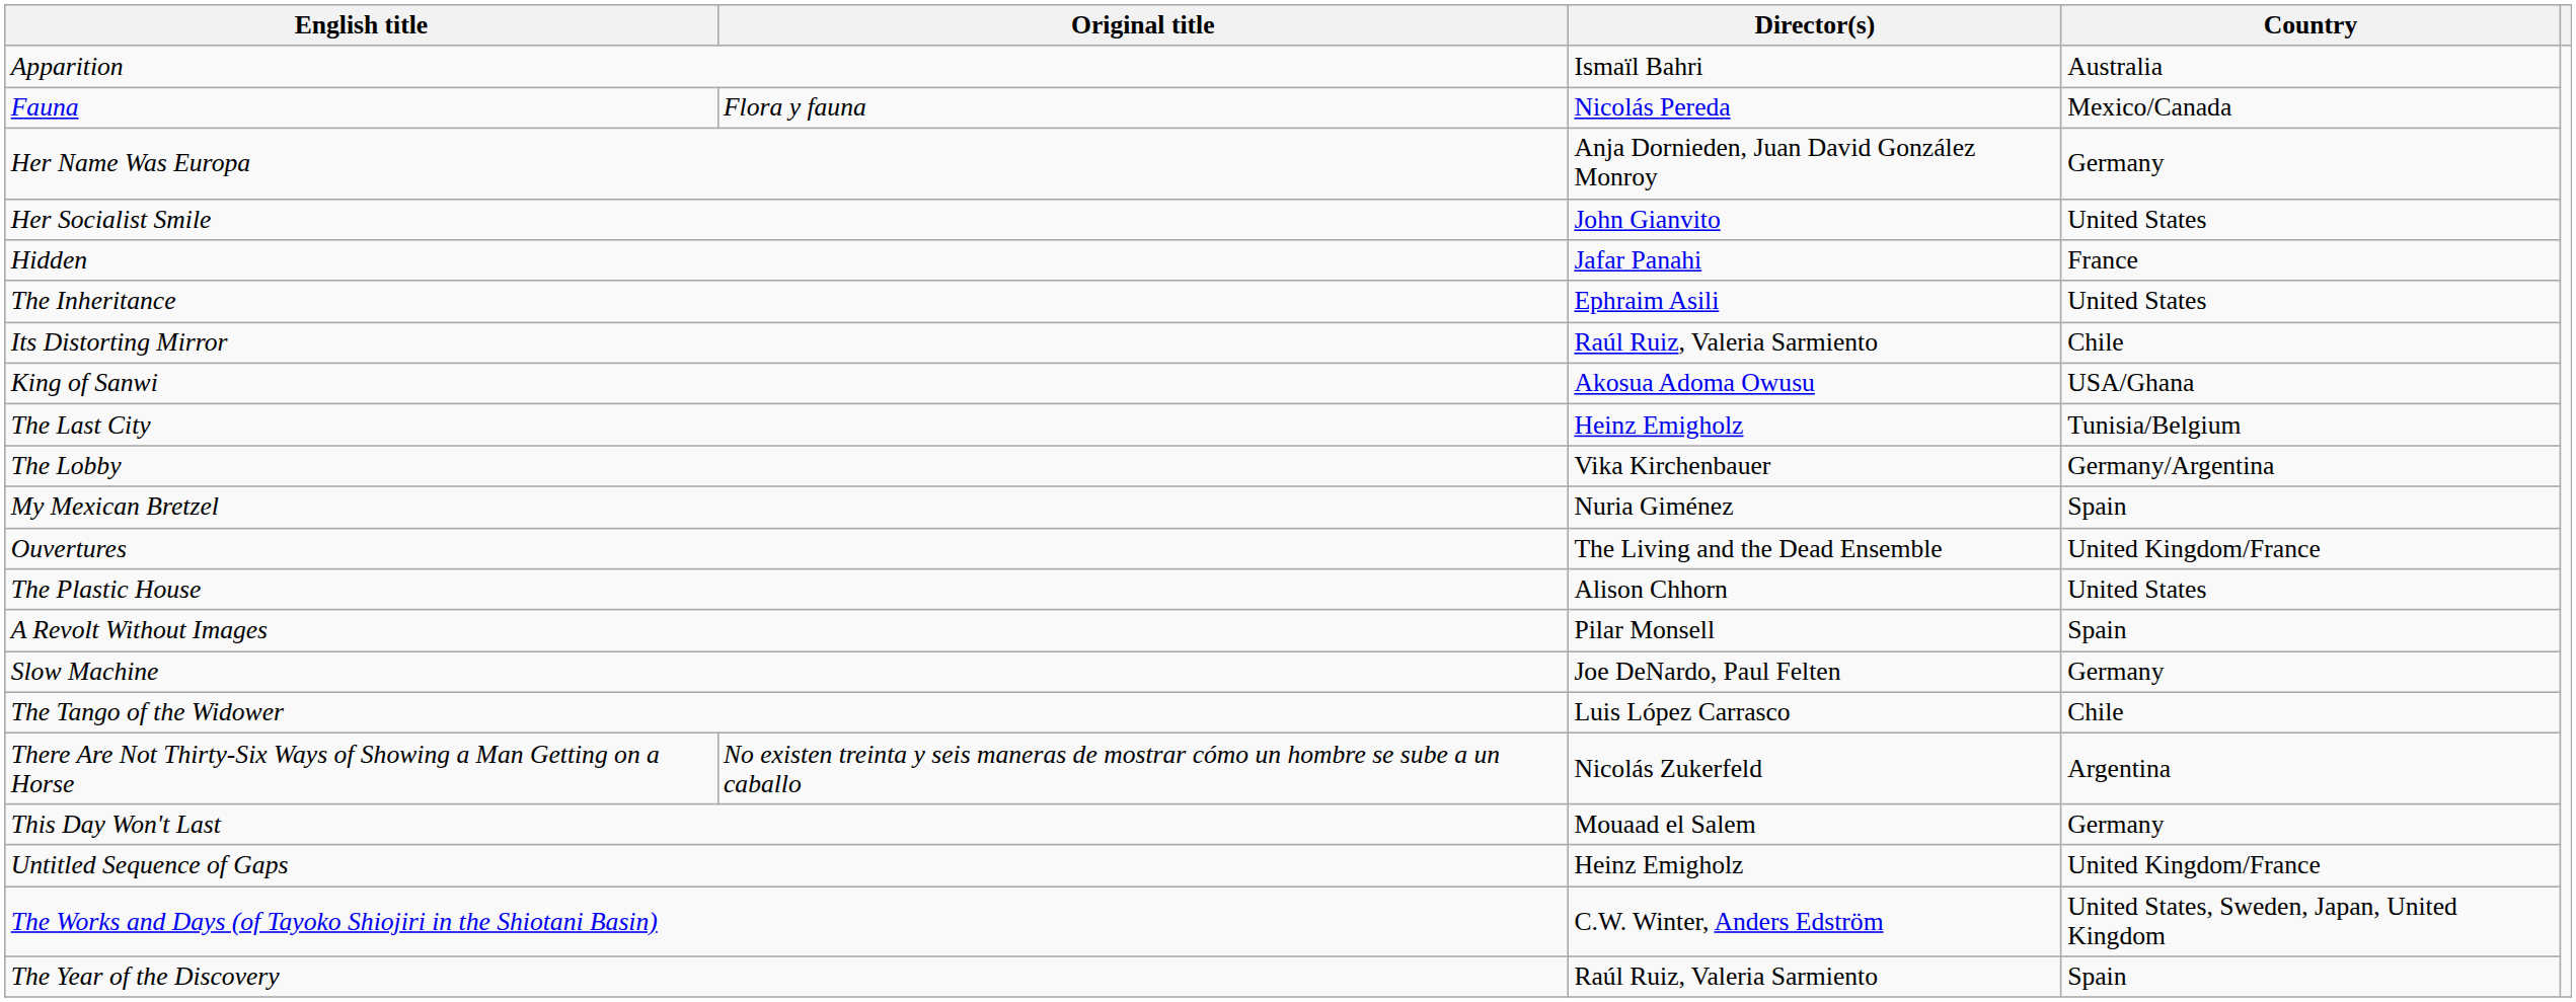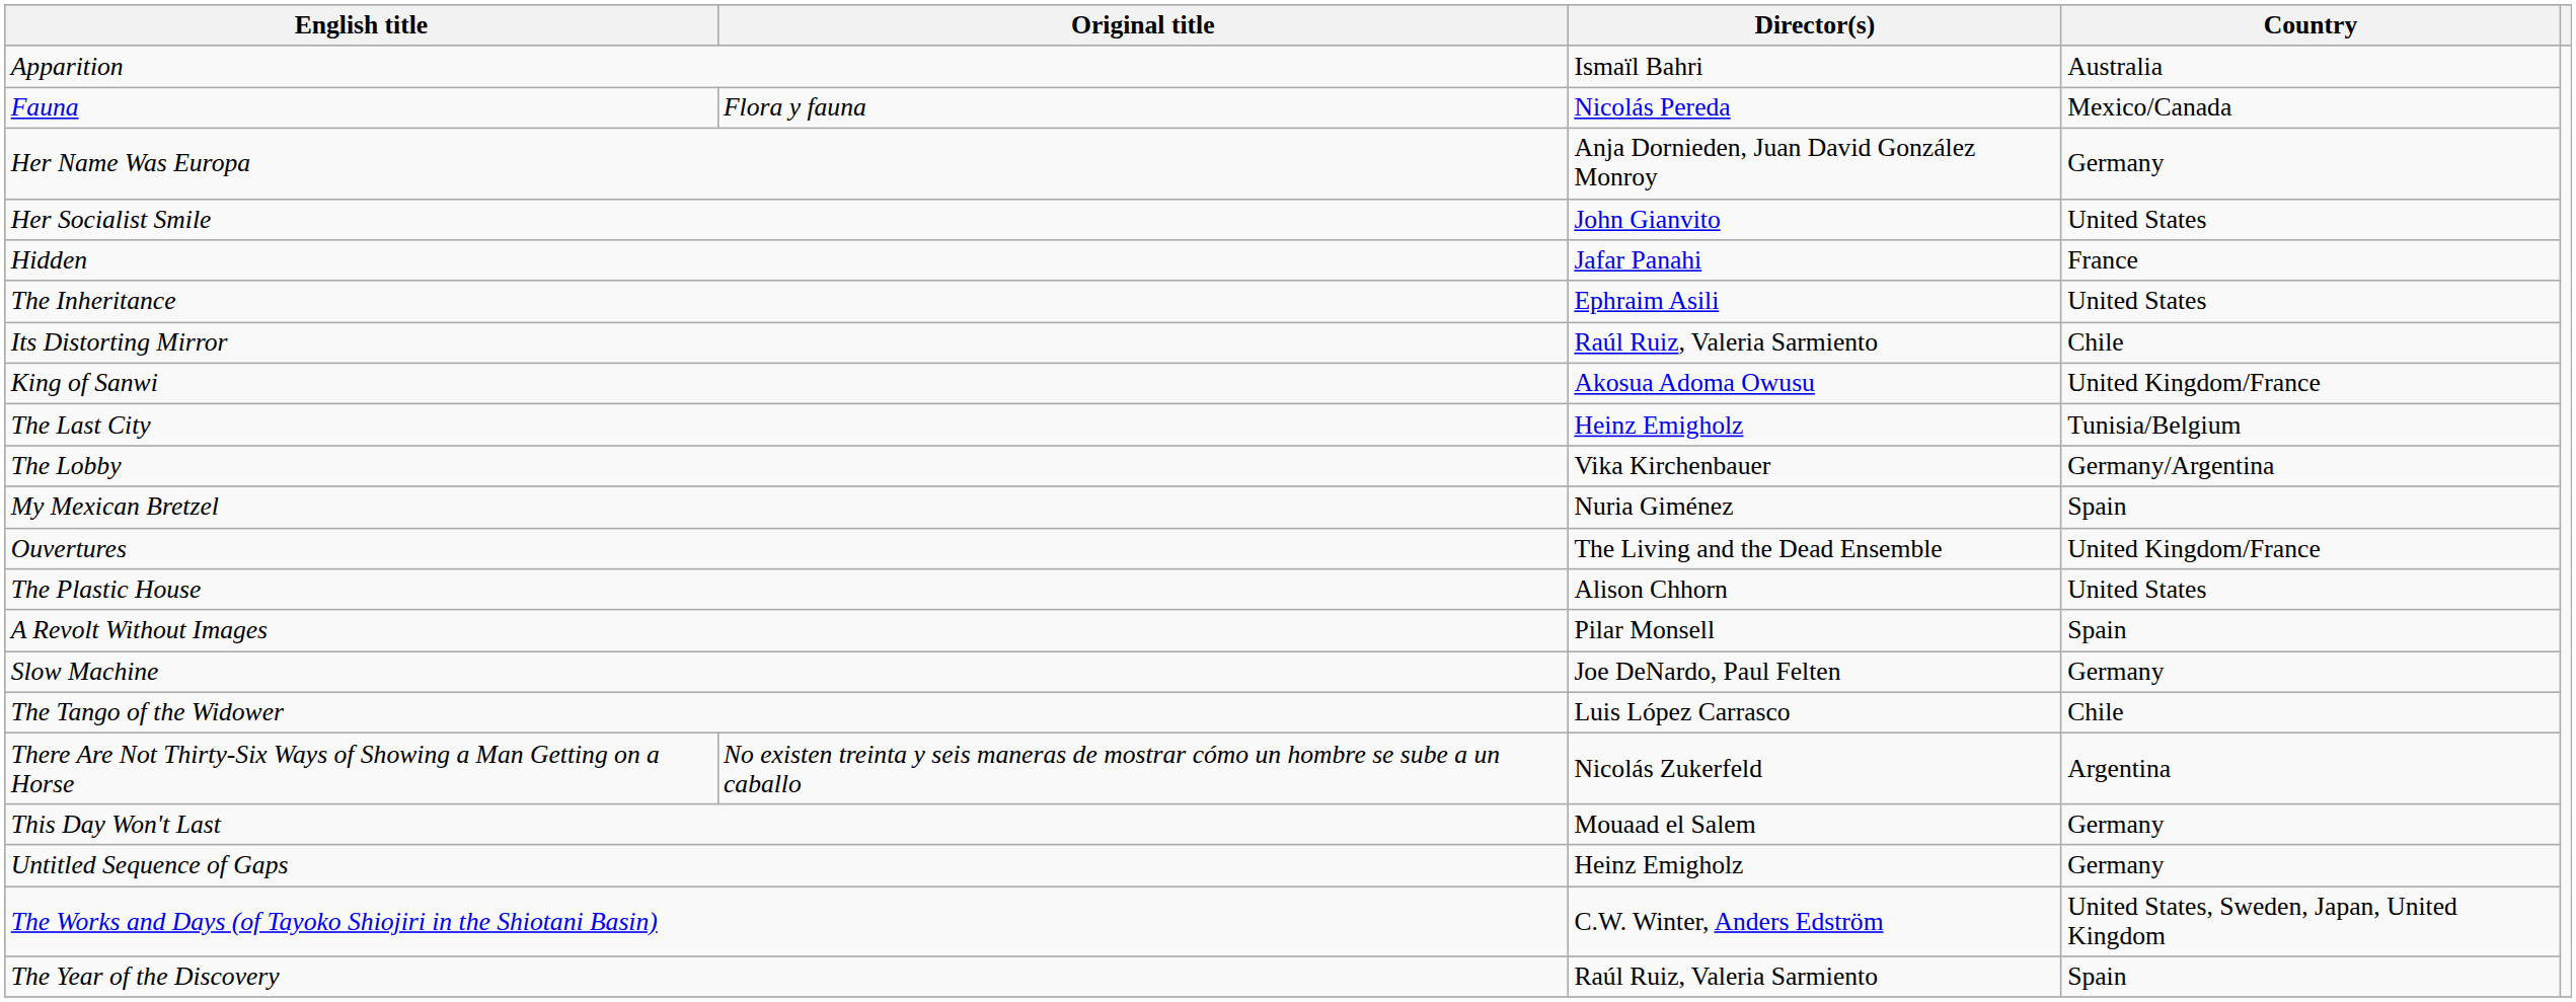King of Sanwi | Country: USA/Ghana -> United Kingdom/France
Untitled Sequence of Gaps | Country: United Kingdom/France -> Germany
